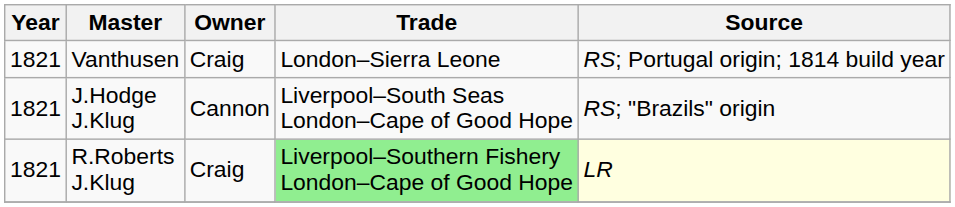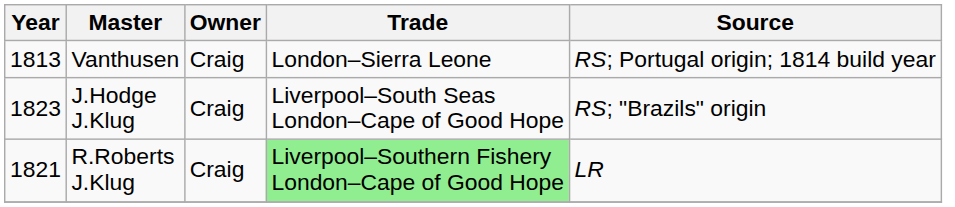Vanthusen | Year: 1821 -> 1813
J.Hodge J.Klug | Year: 1821 -> 1823
J.Hodge J.Klug | Owner: Cannon -> Craig
R.Roberts J.Klug | Source: lightyellow background -> no background
